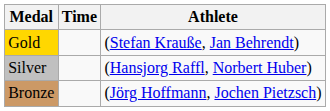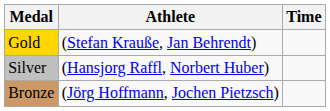columns swapped: Athlete <-> Time
